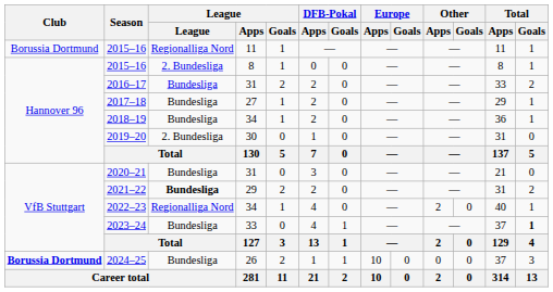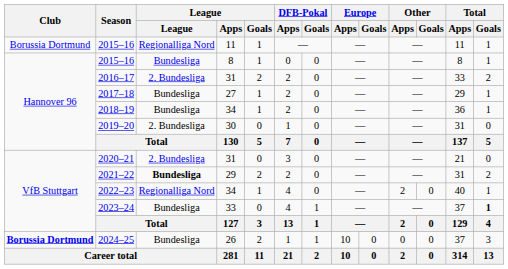2015–16 / 8 | League: 2. Bundesliga -> Bundesliga
2016–17 | League: Bundesliga -> 2. Bundesliga
2020–21 | League: Bundesliga -> 2. Bundesliga
